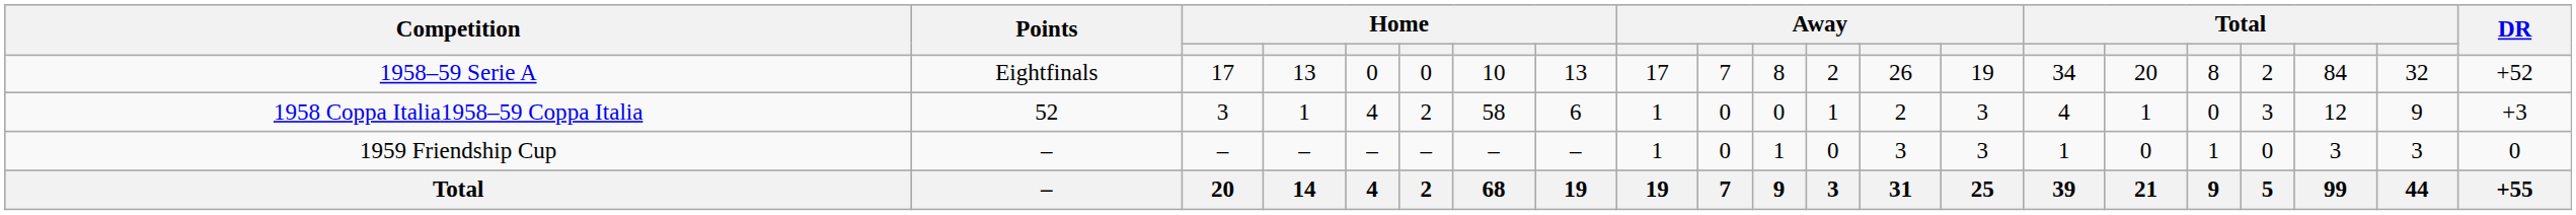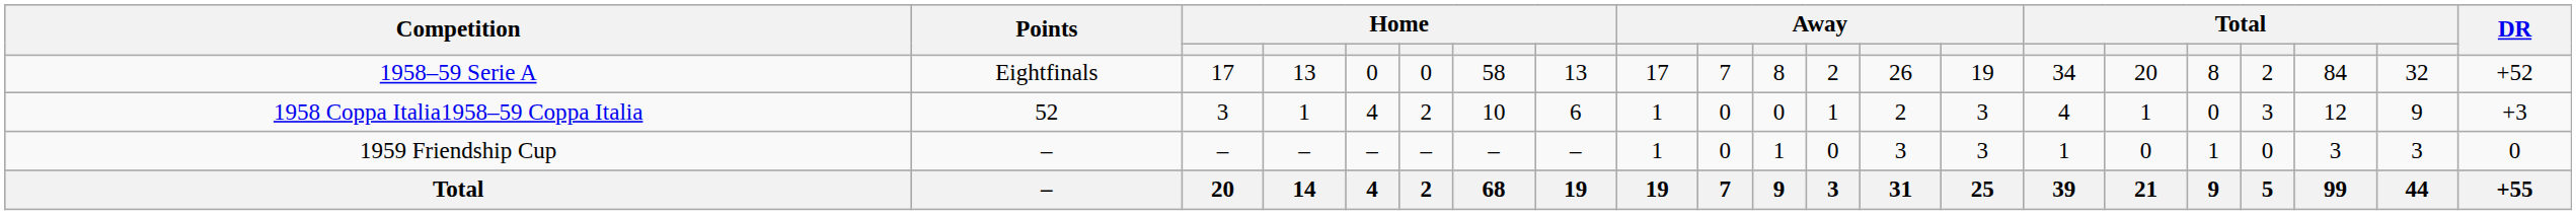1958–59 Serie A | column 7: 10 -> 58
1958 Coppa Italia1958–59 Coppa Italia | column 7: 58 -> 10
